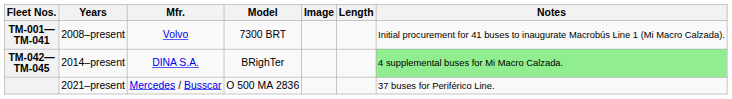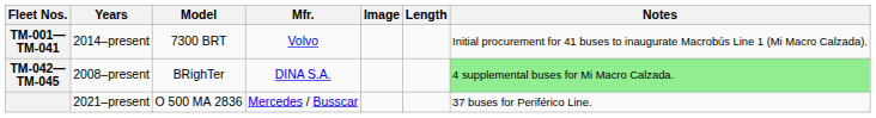columns swapped: Mfr. <-> Model
TM-001— TM-041 | Years: 2008–present -> 2014–present
TM-042— TM-045 | Years: 2014–present -> 2008–present
